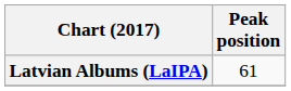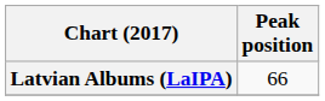Latvian Albums (LaIPA) | Peak position: 61 -> 66
